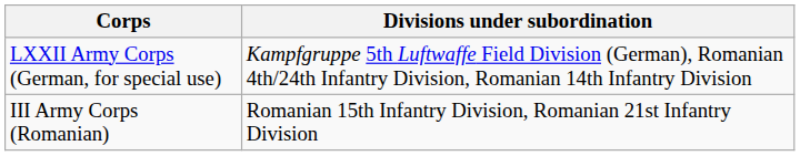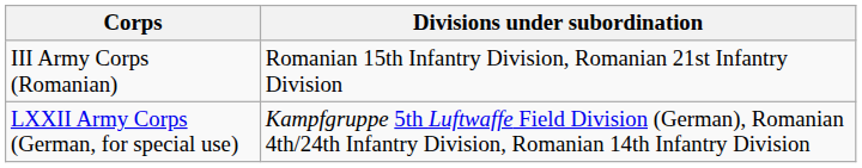rows swapped: LXXII Army Corps (German, for special use) <-> III Army Corps (Romanian)
